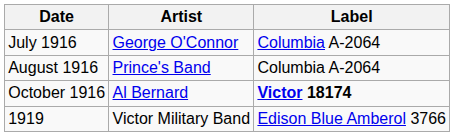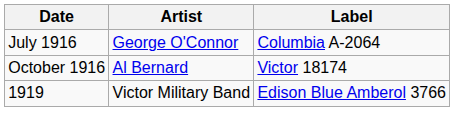- row: August 1916 | Prince's Band | Columbia A-2064
October 1916 | Label: bold -> normal
